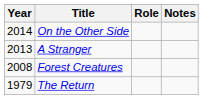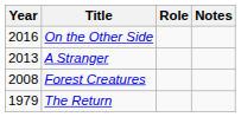On the Other Side | Year: 2014 -> 2016
